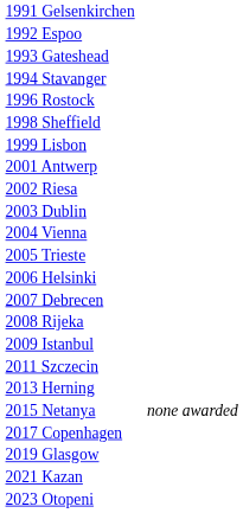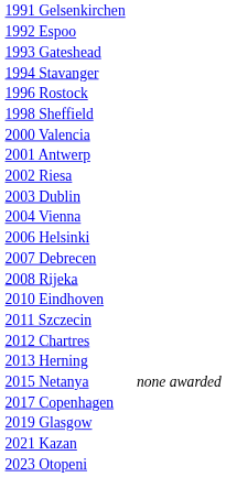- row: 1999 Lisbon
+ row: 2000 Valencia
- row: 2005 Trieste
- row: 2009 Istanbul
+ row: 2010 Eindhoven
+ row: 2012 Chartres
